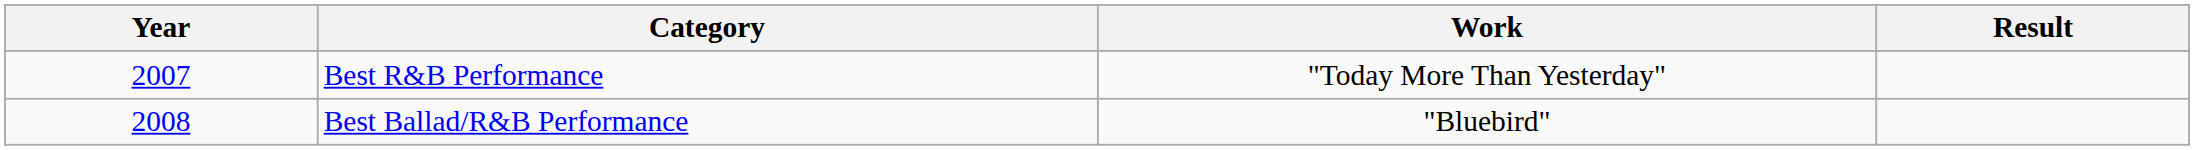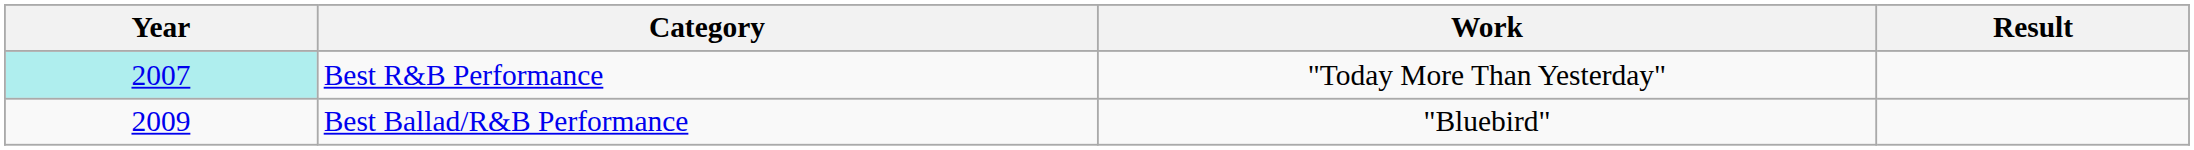Best R&B Performance | Year: no background -> paleturquoise background
Best Ballad/R&B Performance | Year: 2008 -> 2009
